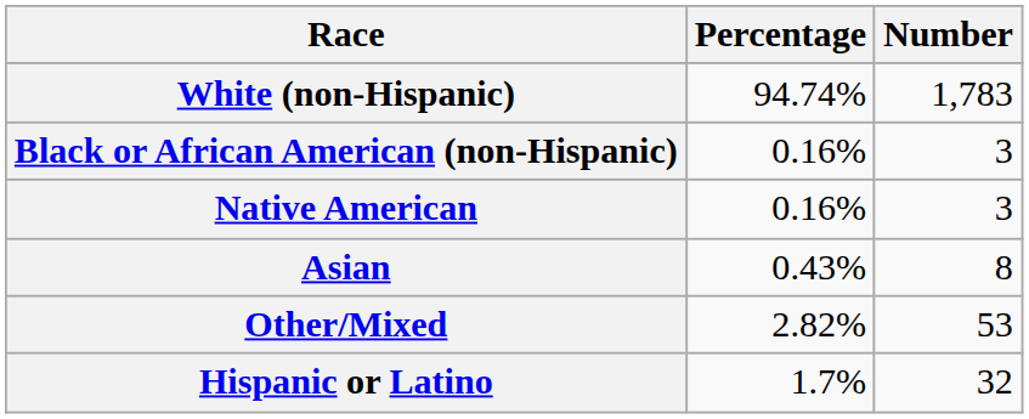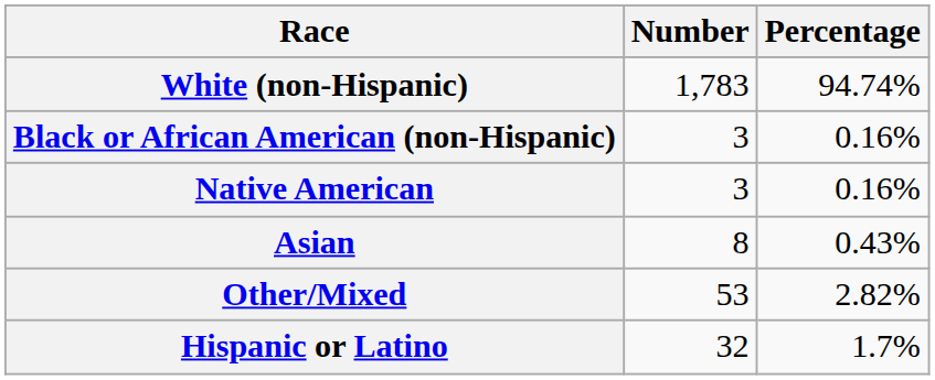columns swapped: Number <-> Percentage
